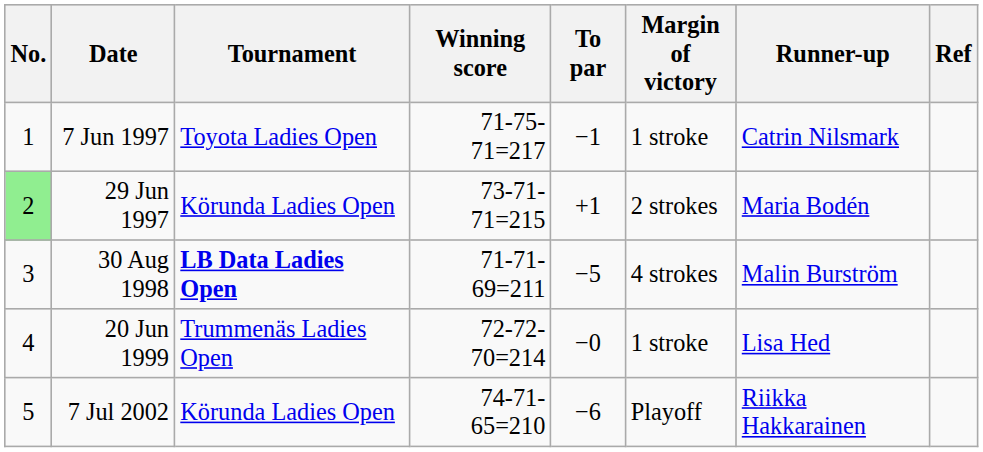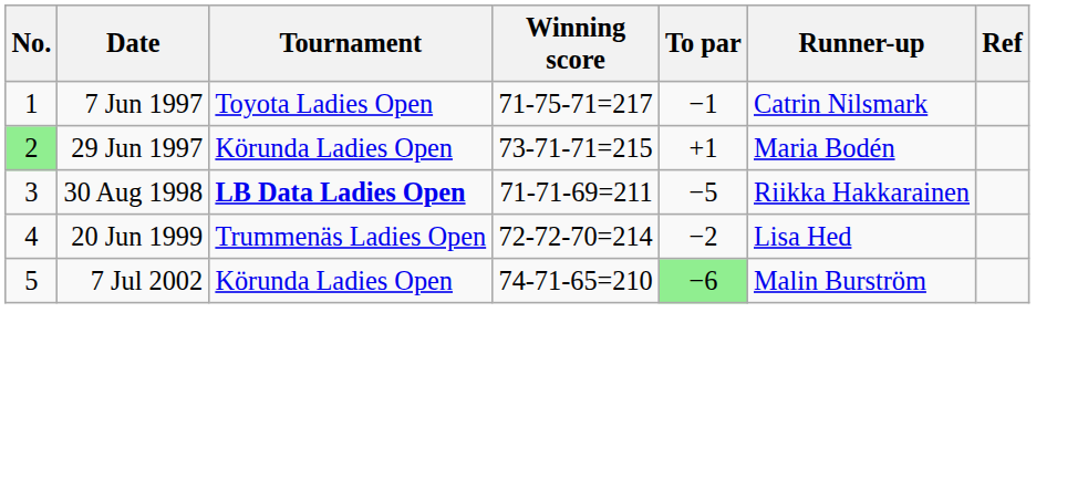- column: Margin of victory | 1 stroke | 2 strokes | 4 strokes | 1 stroke | Playoff
30 Aug 1998 | Runner-up: Malin Burström -> Riikka Hakkarainen
20 Jun 1999 | To par: −0 -> −2
7 Jul 2002 | To par: no background -> lightgreen background
7 Jul 2002 | Runner-up: Riikka Hakkarainen -> Malin Burström
